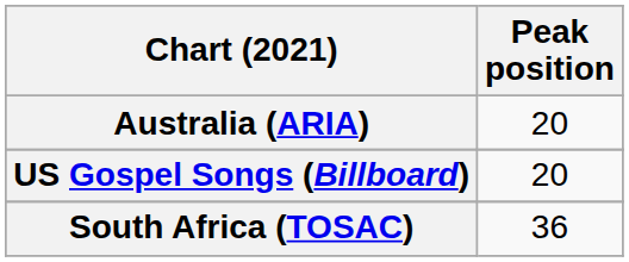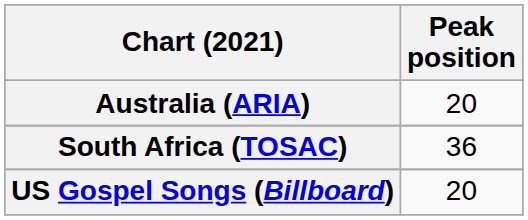rows swapped: South Africa (TOSAC) <-> US Gospel Songs (Billboard)
